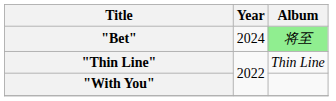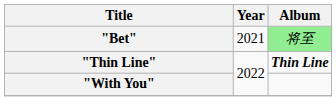"Bet" | Year: 2024 -> 2021
"Thin Line" | Album: normal -> bold
